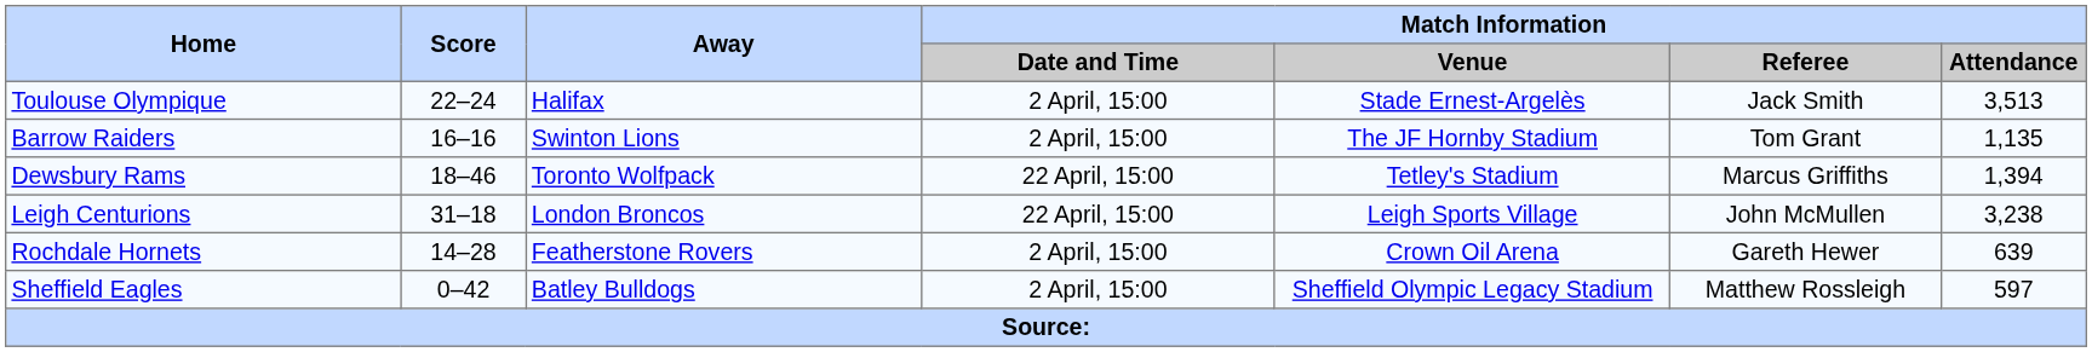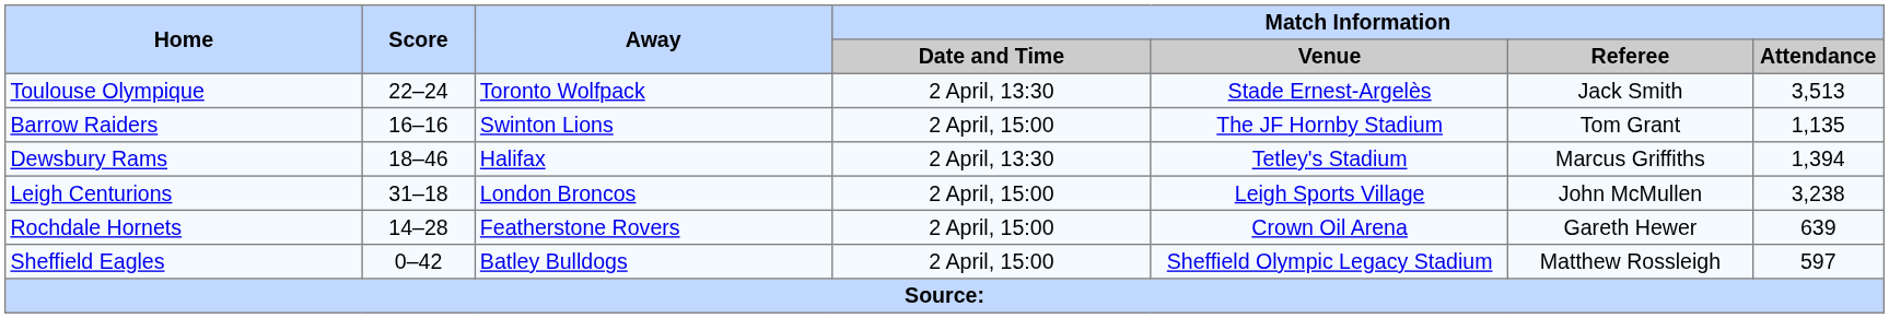Toulouse Olympique | Away: Halifax -> Toronto Wolfpack
Toulouse Olympique | Match Information / Date and Time: 2 April, 15:00 -> 2 April, 13:30
Dewsbury Rams | Away: Toronto Wolfpack -> Halifax
Dewsbury Rams | Match Information / Date and Time: 22 April, 15:00 -> 2 April, 13:30
Leigh Centurions | Match Information / Date and Time: 22 April, 15:00 -> 2 April, 15:00
